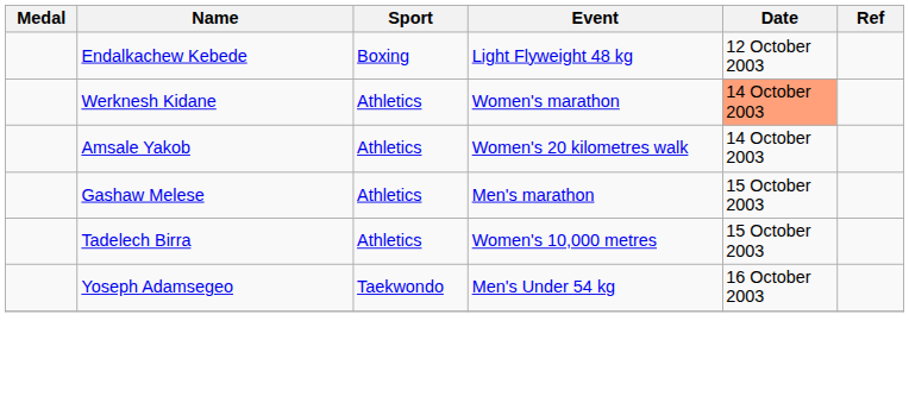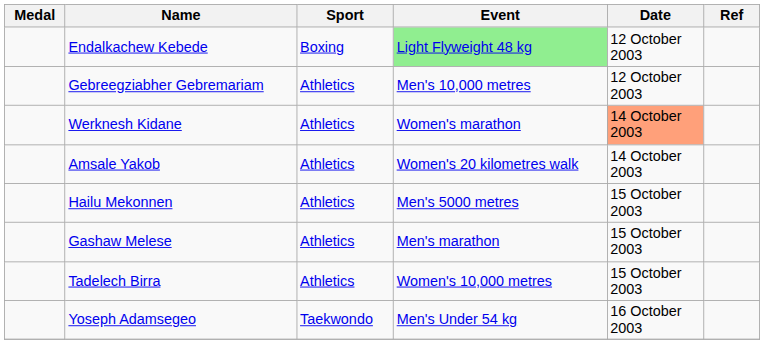Endalkachew Kebede | Event: no background -> lightgreen background
+ row: Gebreegziabher Gebremariam | Athletics | Men's 10,000 metres | 12 October 2003
+ row: Hailu Mekonnen | Athletics | Men's 5000 metres | 15 October 2003
